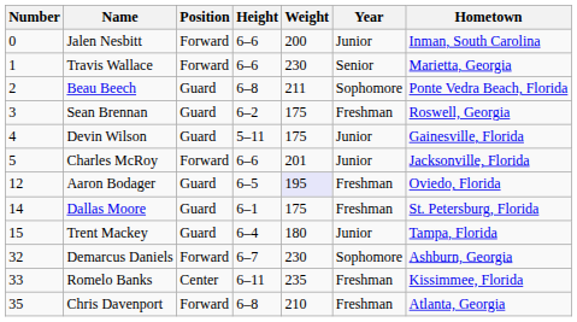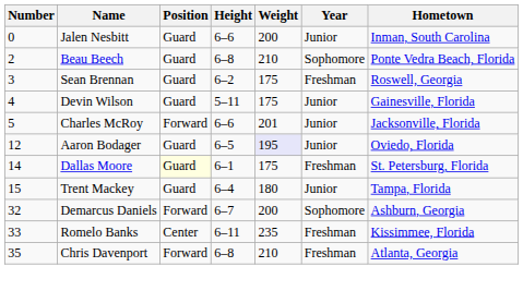Jalen Nesbitt | Position: Forward -> Guard
- row: 1 | Travis Wallace | Forward | 6–6 | 230 | Senior | Marietta, Georgia
Beau Beech | Weight: 211 -> 210
Aaron Bodager | Year: Freshman -> Junior
Dallas Moore | Position: no background -> lightyellow background
Demarcus Daniels | Weight: 230 -> 200
